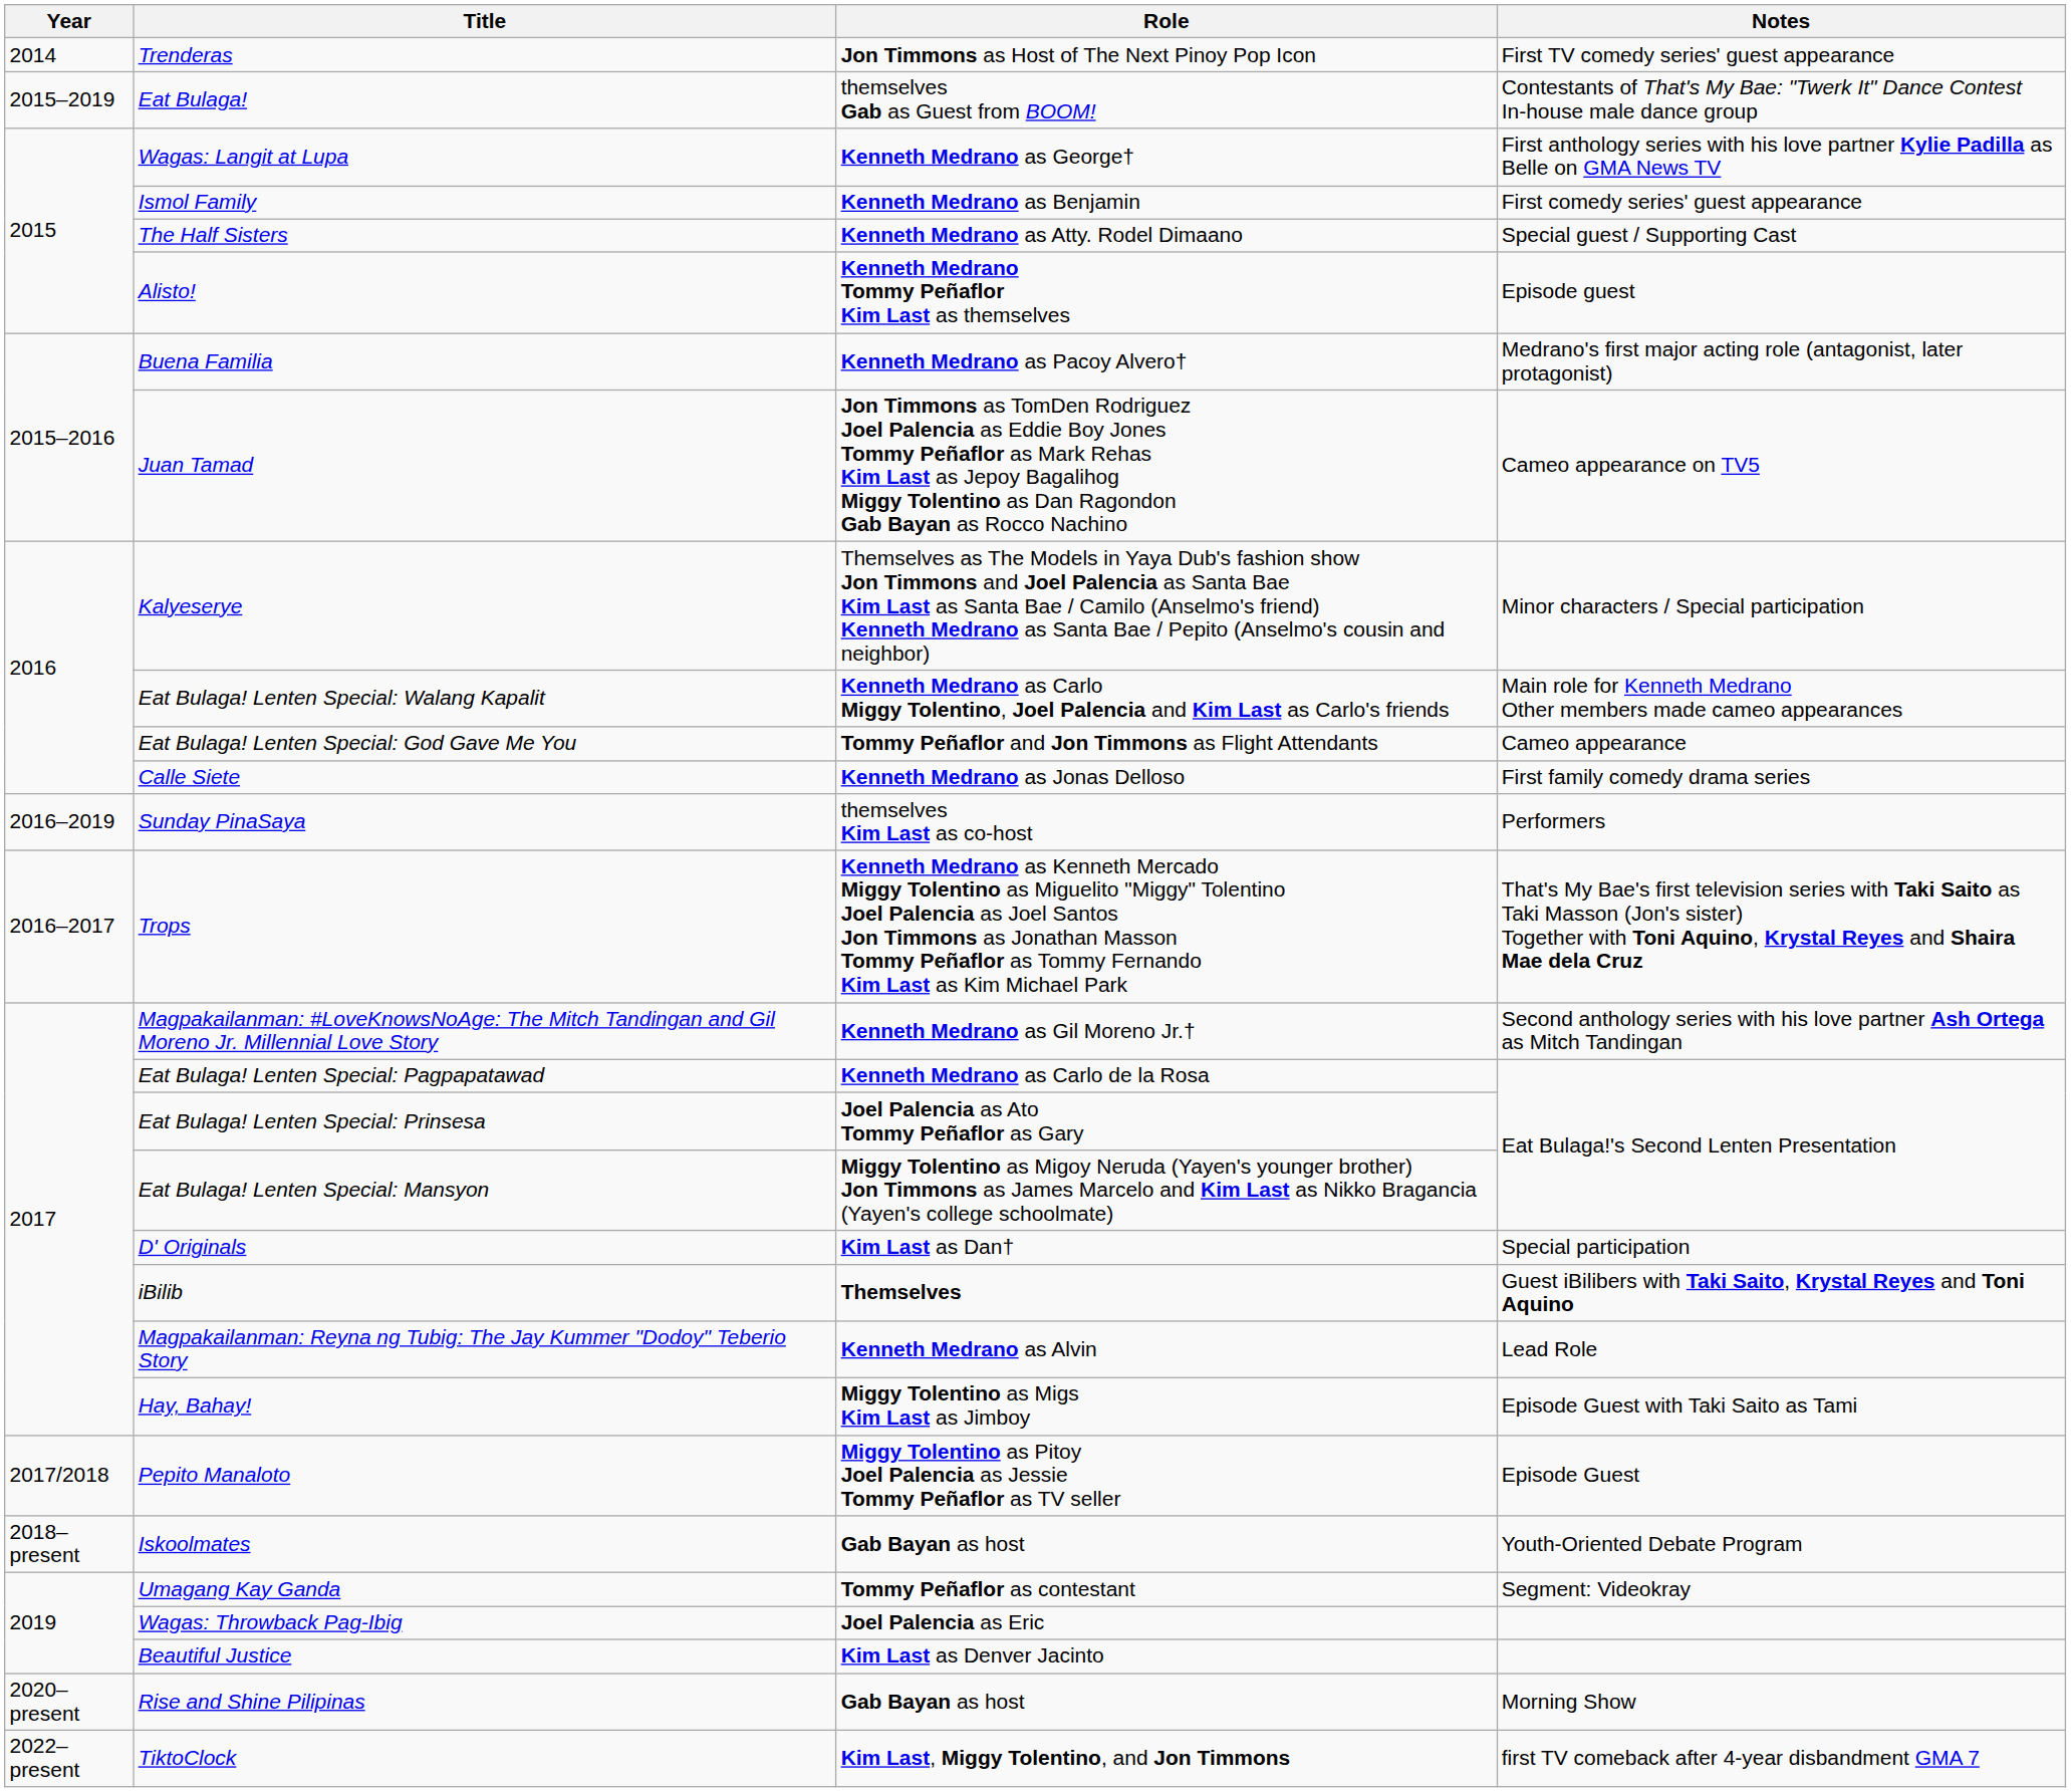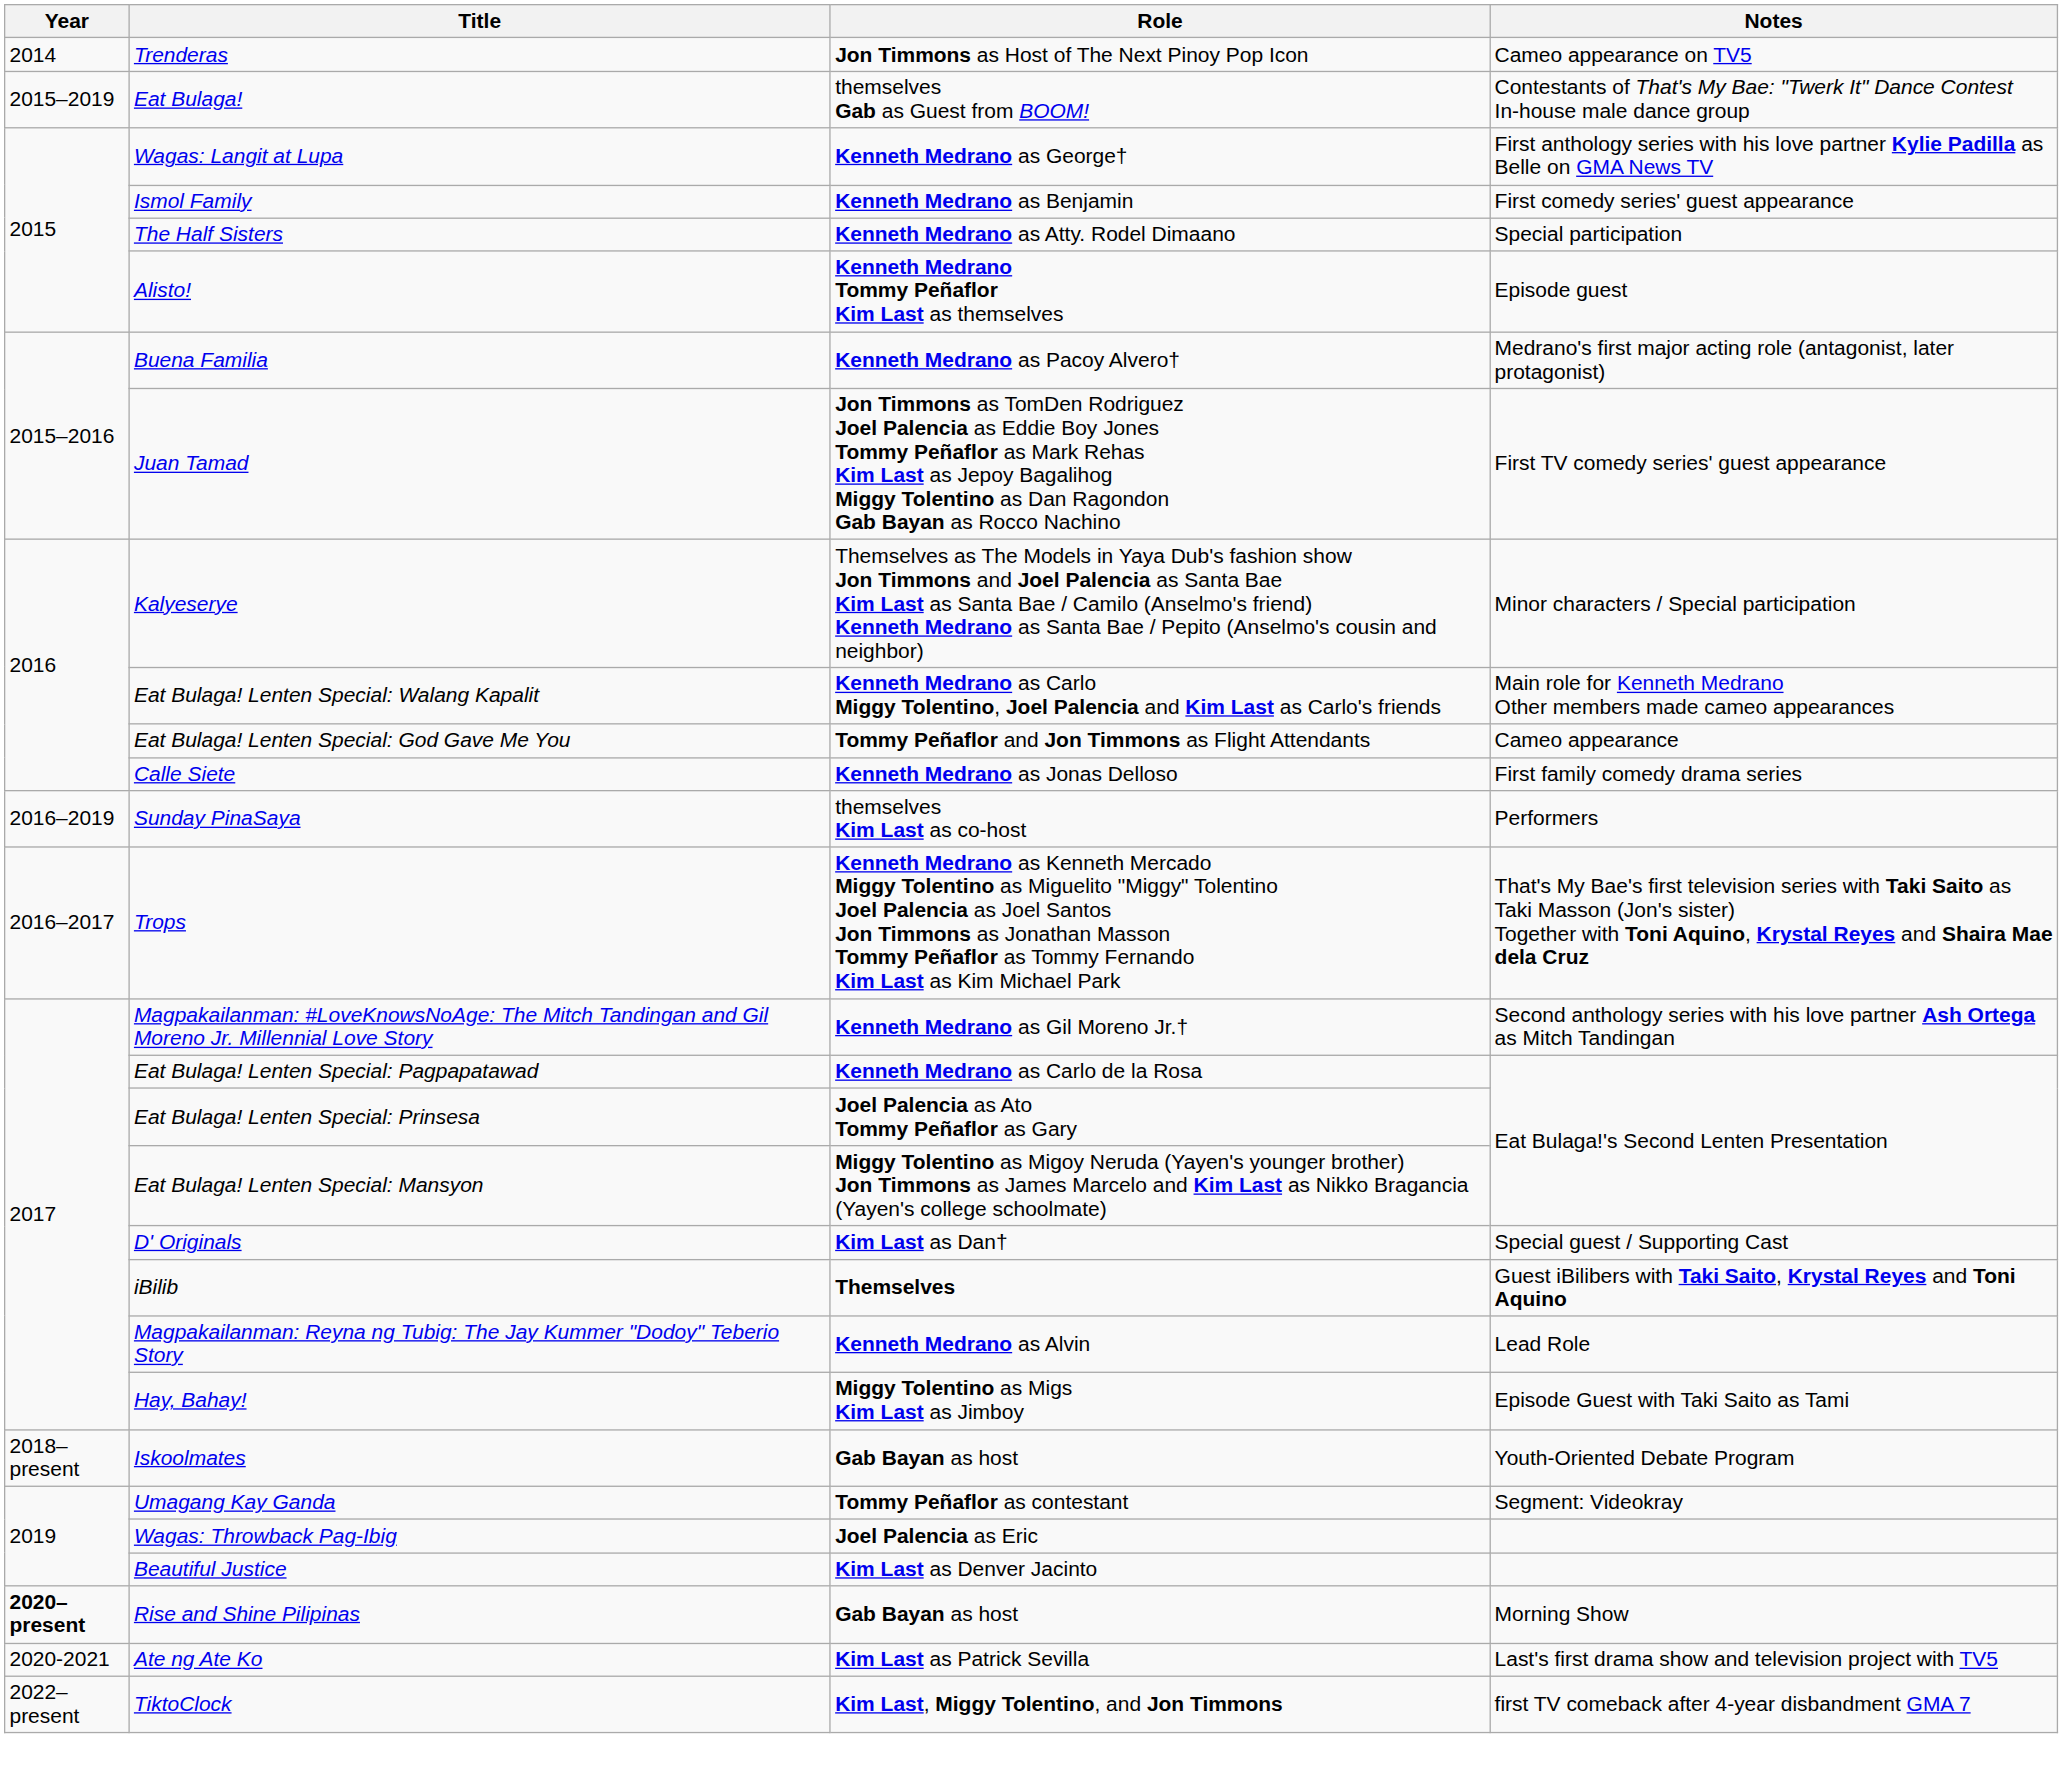Trenderas | Notes: First TV comedy series' guest appearance -> Cameo appearance on TV5
The Half Sisters | Notes: Special guest / Supporting Cast -> Special participation
Juan Tamad | Notes: Cameo appearance on TV5 -> First TV comedy series' guest appearance
D' Originals | Notes: Special participation -> Special guest / Supporting Cast
- row: 2017/2018 | Pepito Manaloto | Miggy Tolentino as Pitoy Joel Palencia as Jessie Tommy Peñaflor as TV seller | Episode Guest
Rise and Shine Pilipinas | Year: normal -> bold
+ row: 2020-2021 | Ate ng Ate Ko | Kim Last as Patrick Sevilla | Last's first drama show and television project with TV5
